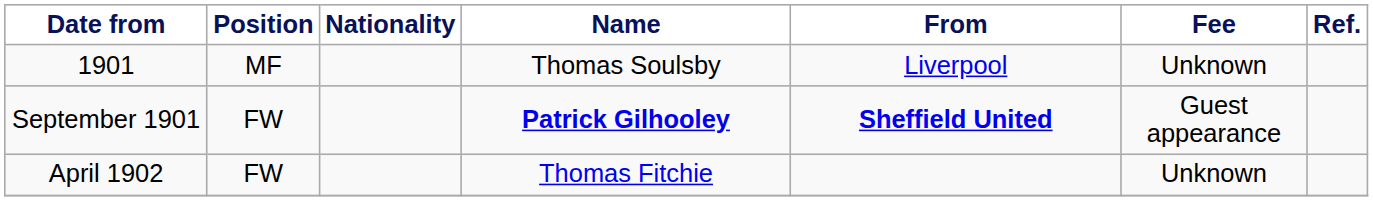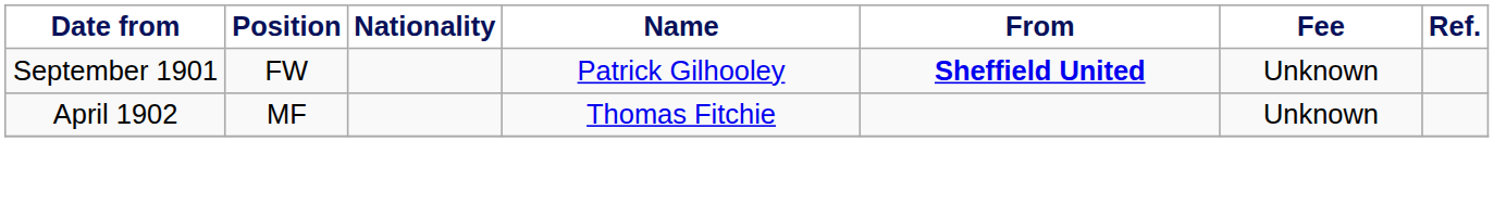- row: 1901 | MF | Thomas Soulsby | Liverpool | Unknown
September 1901 | Name: bold -> normal
September 1901 | Fee: Guest appearance -> Unknown
April 1902 | Position: FW -> MF
